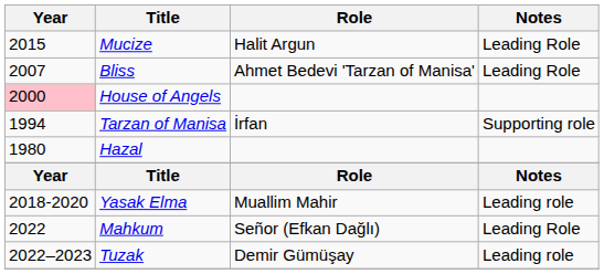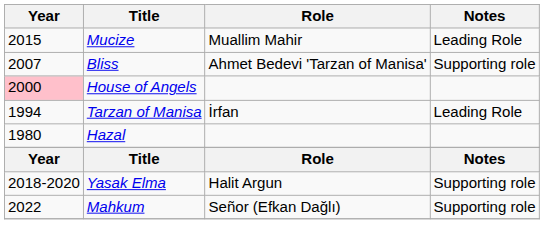Mucize | Role: Halit Argun -> Muallim Mahir
Bliss | Notes: Leading Role -> Supporting role
Tarzan of Manisa | Notes: Supporting role -> Leading Role
Yasak Elma | Role: Muallim Mahir -> Halit Argun
Yasak Elma | Notes: Leading role -> Supporting role
Mahkum | Notes: Leading Role -> Supporting role
- row: 2022–2023 | Tuzak | Demir Gümüşay | Leading role
